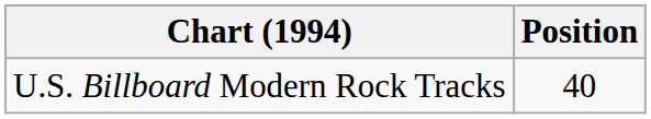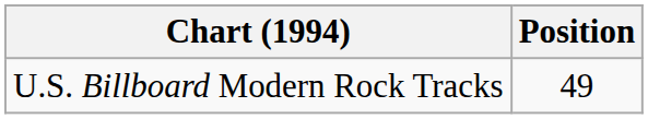U.S. Billboard Modern Rock Tracks | Position: 40 -> 49
